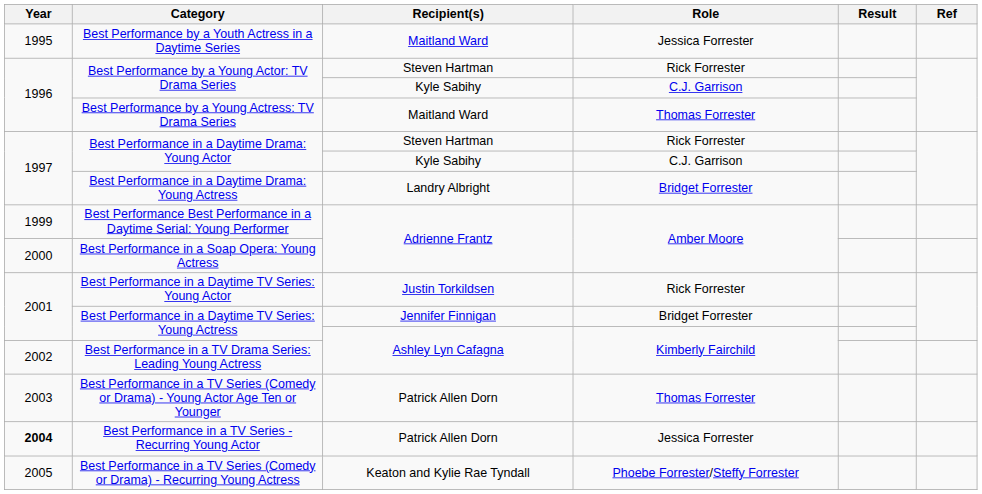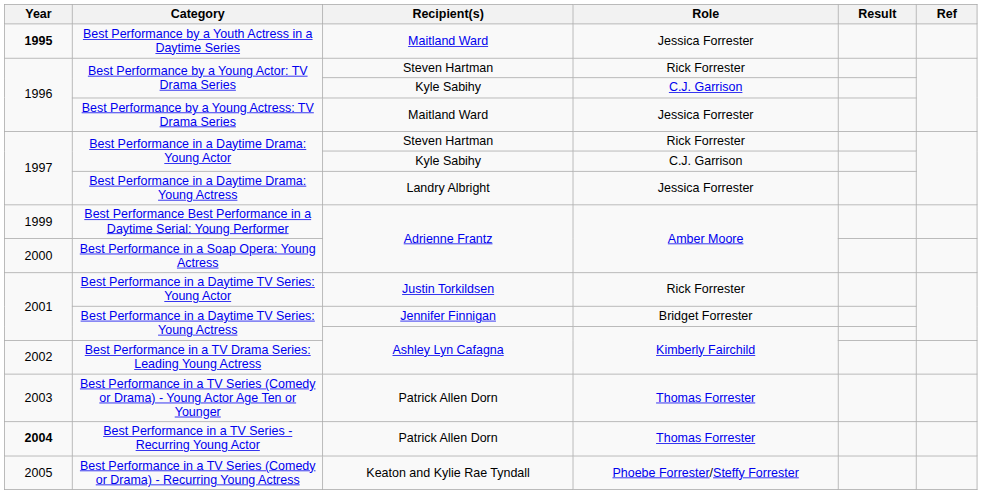Best Performance by a Youth Actress in a Daytime Series | Year: normal -> bold
Best Performance by a Young Actress: TV Drama Series | Role: Thomas Forrester -> Jessica Forrester
Best Performance in a Daytime Drama: Young Actress | Role: Bridget Forrester -> Jessica Forrester
Best Performance in a TV Series - Recurring Young Actor | Role: Jessica Forrester -> Thomas Forrester
